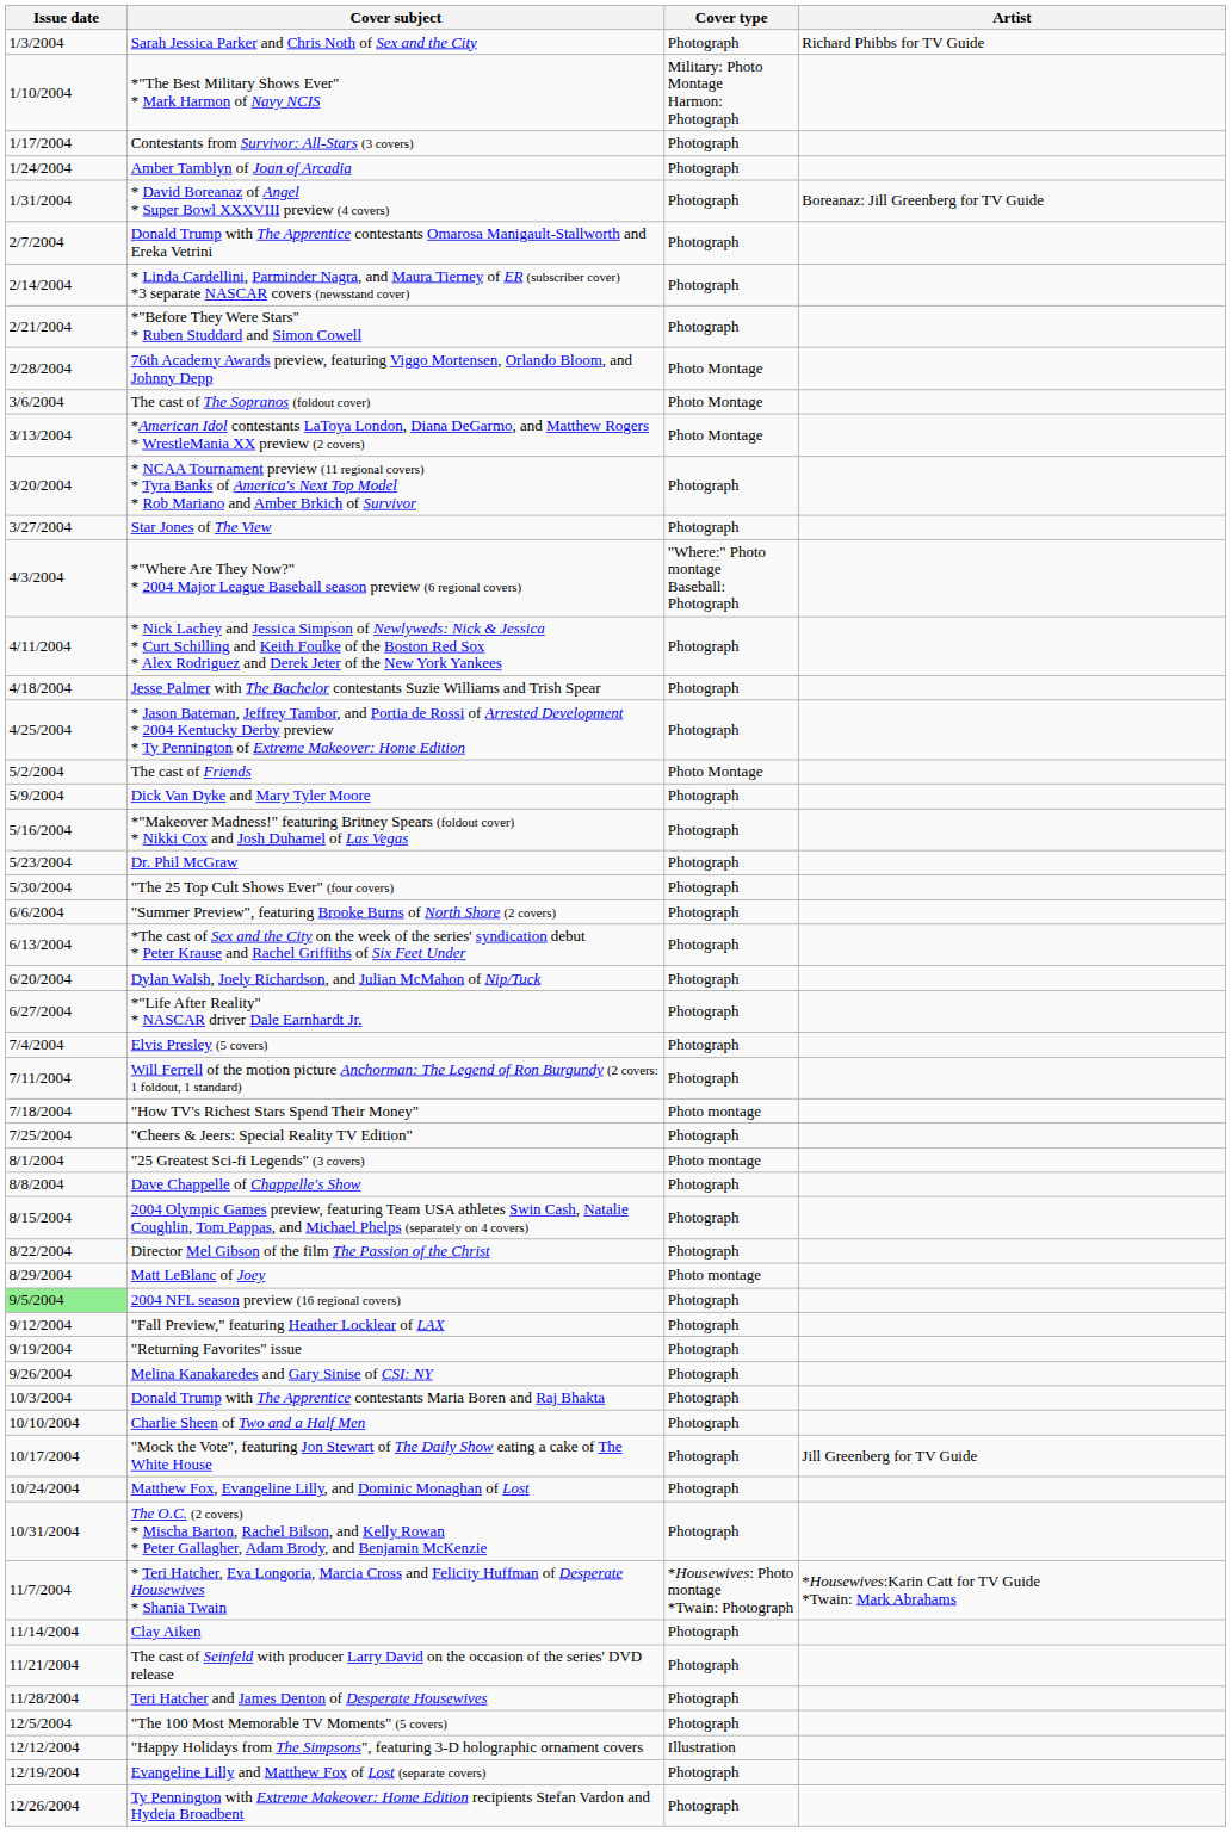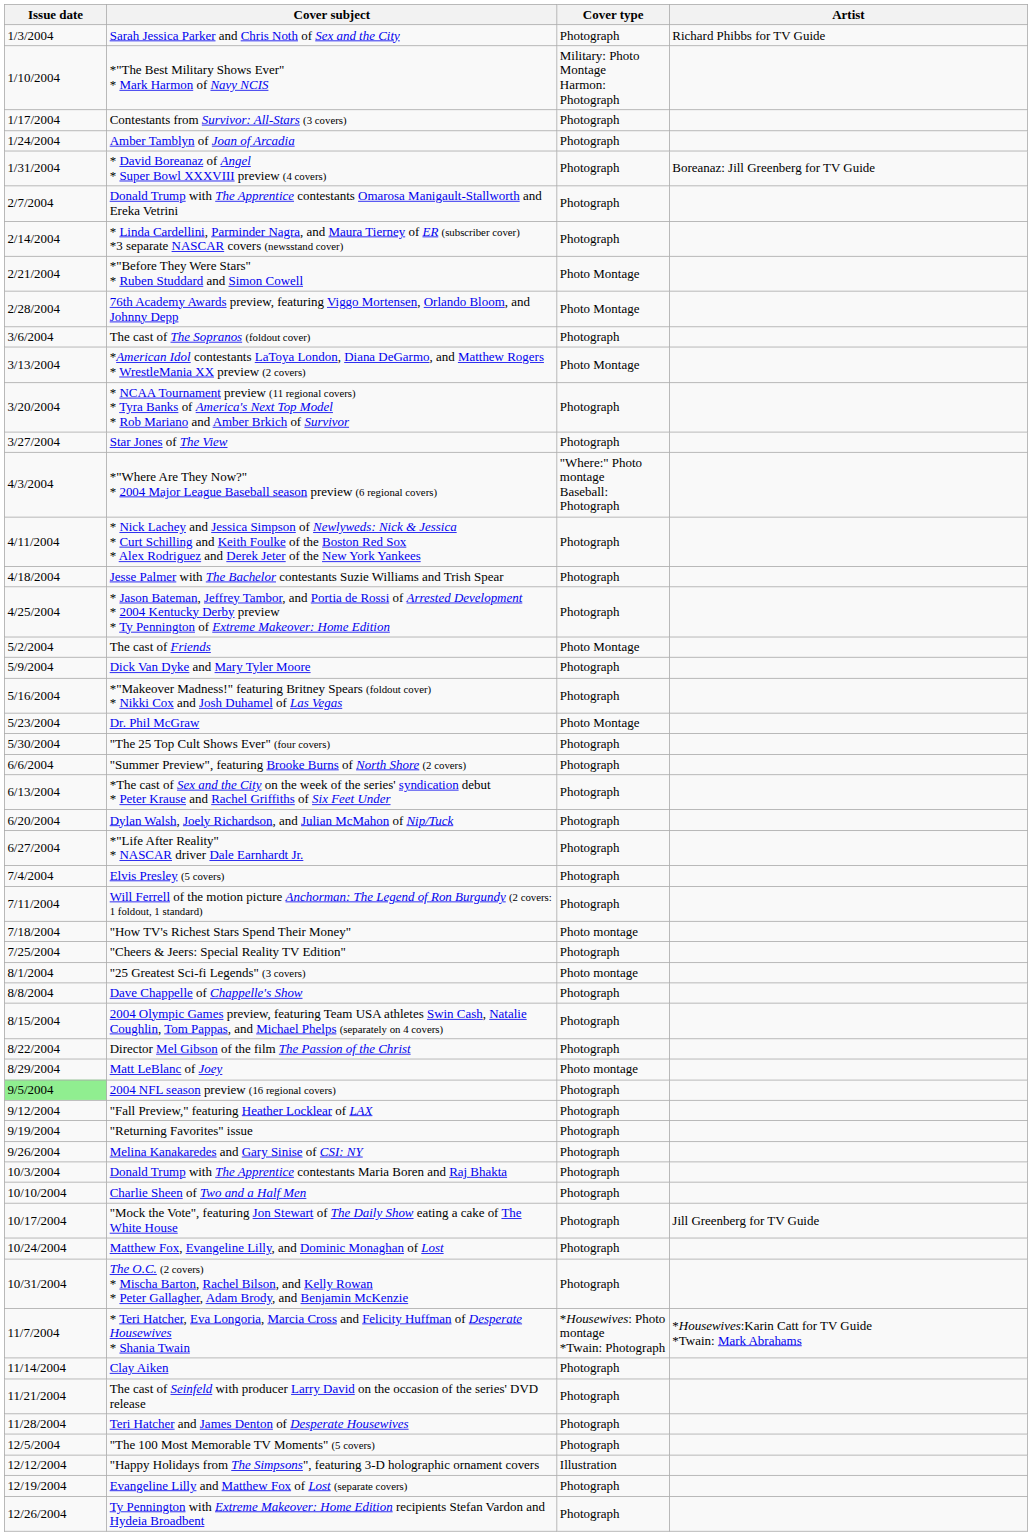*"Before They Were Stars" * Ruben Studdard and Simon Cowell | Cover type: Photograph -> Photo Montage
The cast of The Sopranos (foldout cover) | Cover type: Photo Montage -> Photograph
Dr. Phil McGraw | Cover type: Photograph -> Photo Montage
